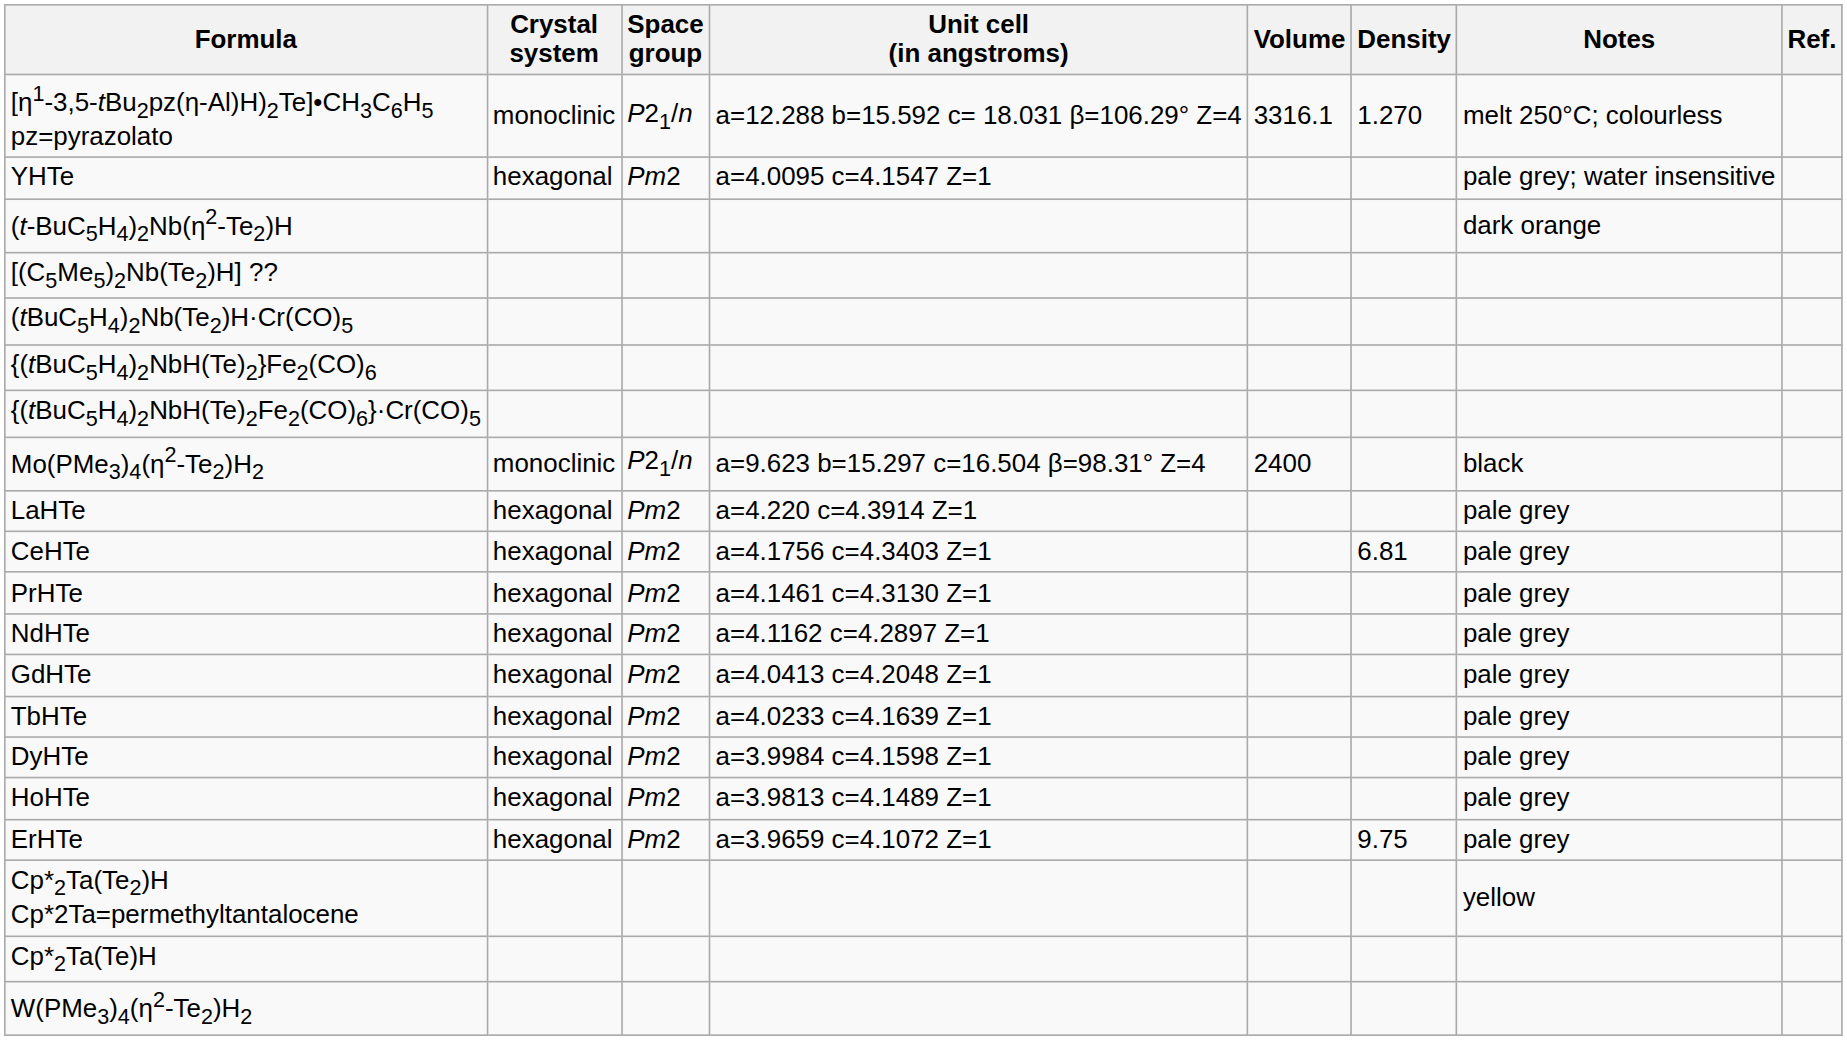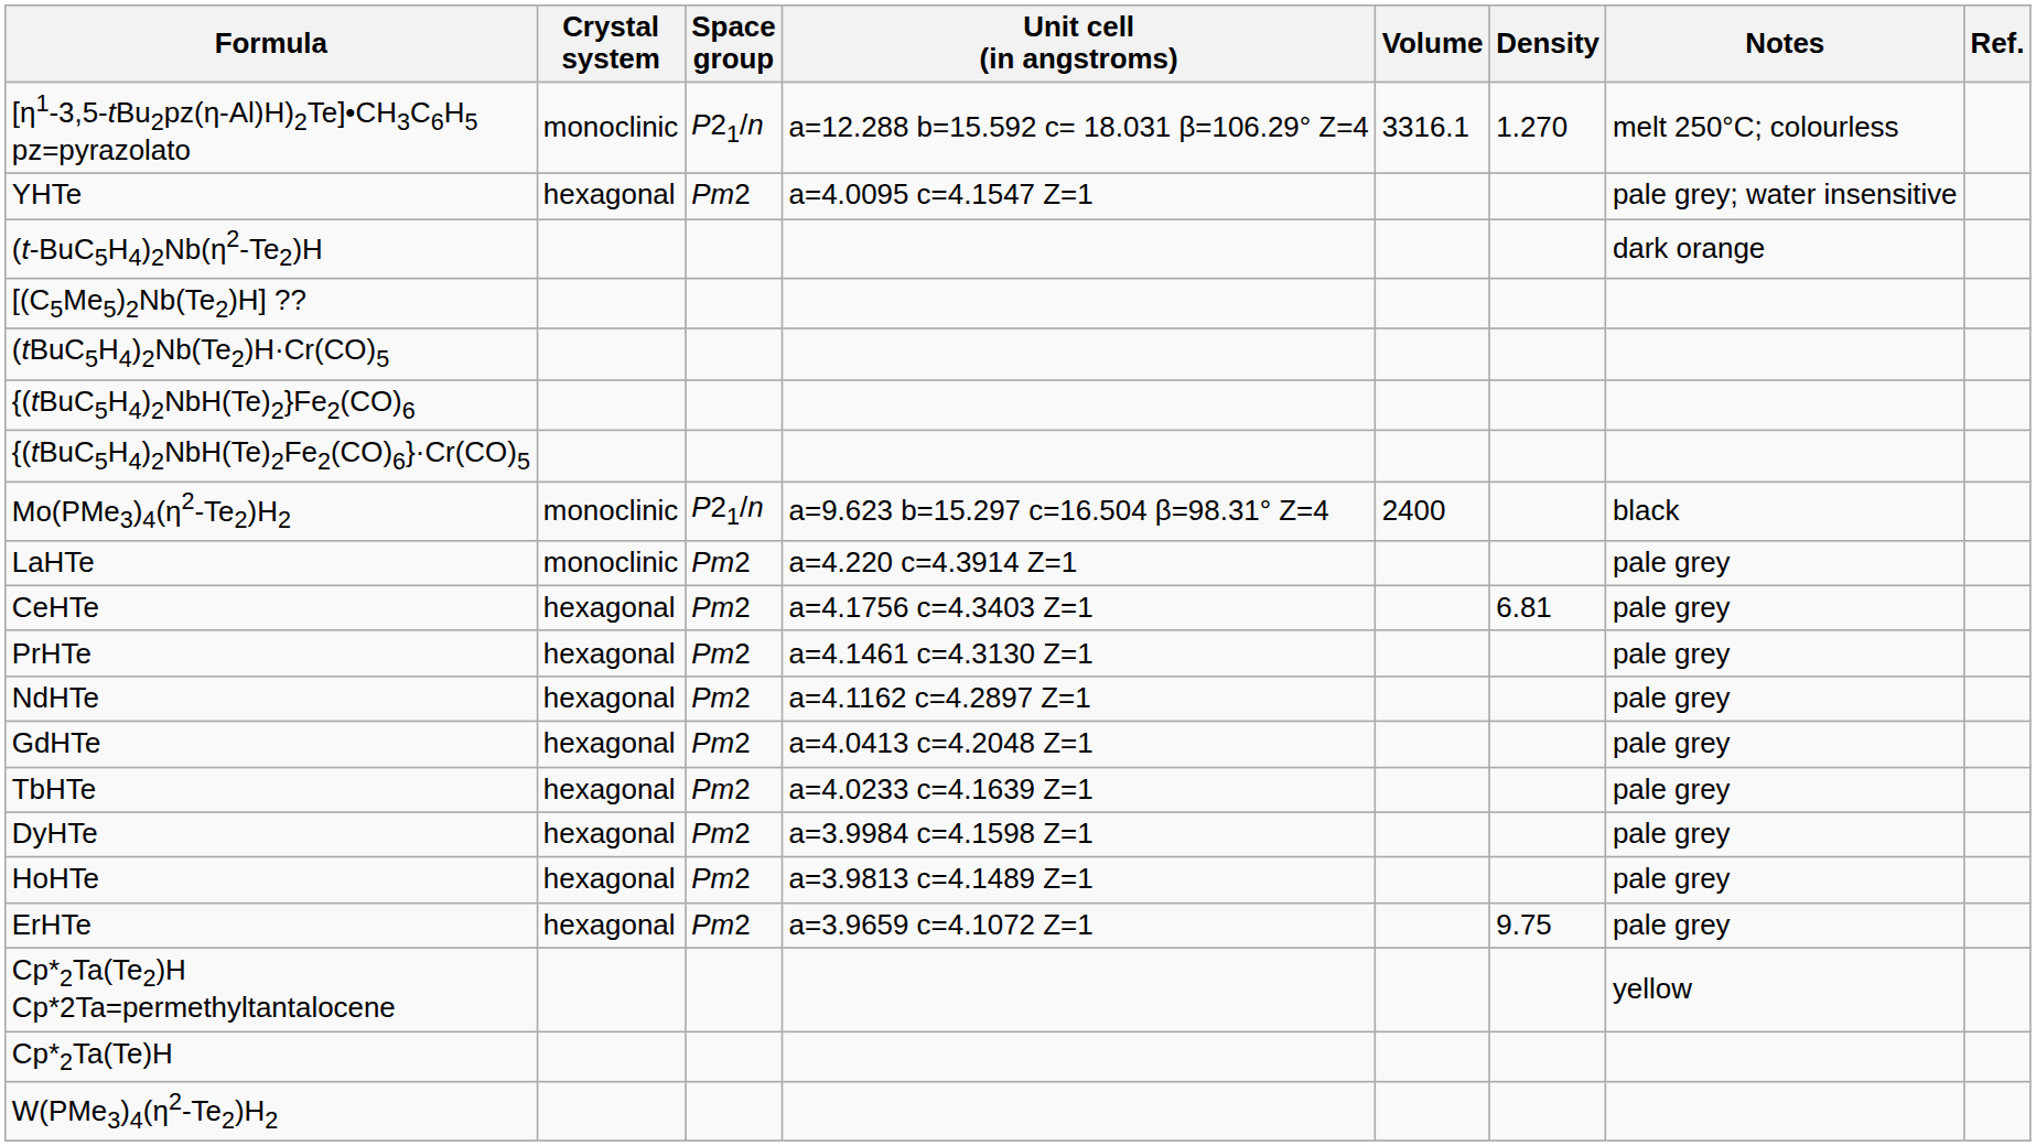LaHTe | Crystal system: hexagonal -> monoclinic
